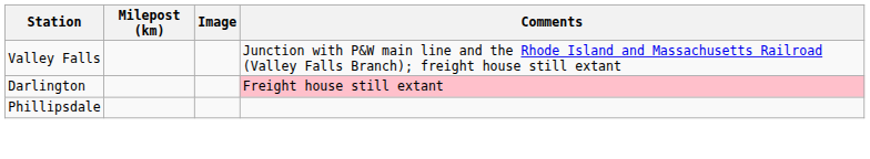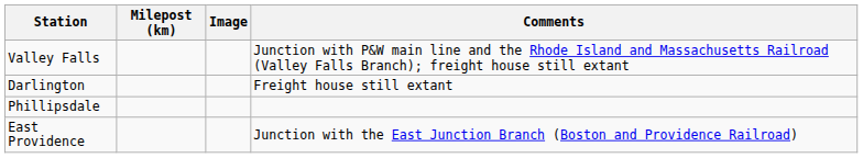Darlington | Comments: pink background -> no background
+ row: East Providence | Junction with the East Junction Branch (Boston and Providence Railroad)
